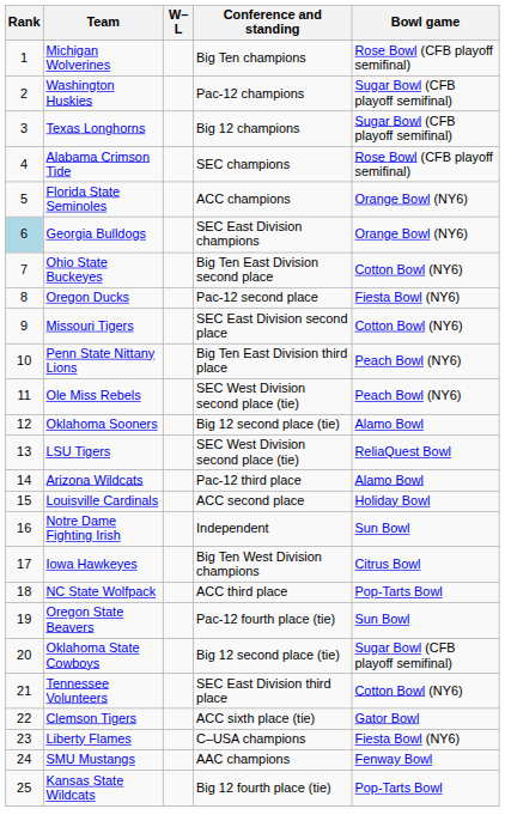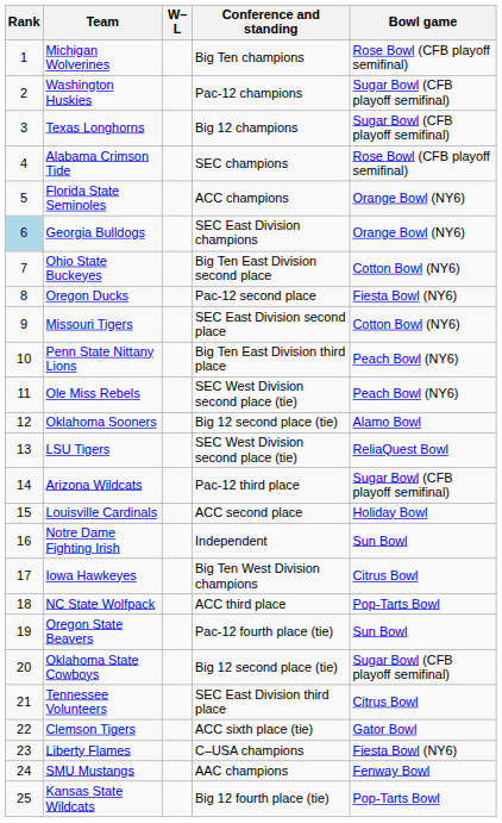Arizona Wildcats | Bowl game: Alamo Bowl -> Sugar Bowl (CFB playoff semifinal)
Tennessee Volunteers | Bowl game: Cotton Bowl (NY6) -> Citrus Bowl
